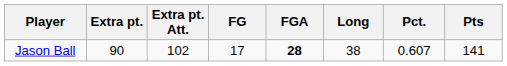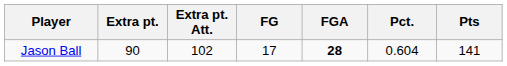- column: Long | 38
Jason Ball | Pct.: 0.607 -> 0.604
